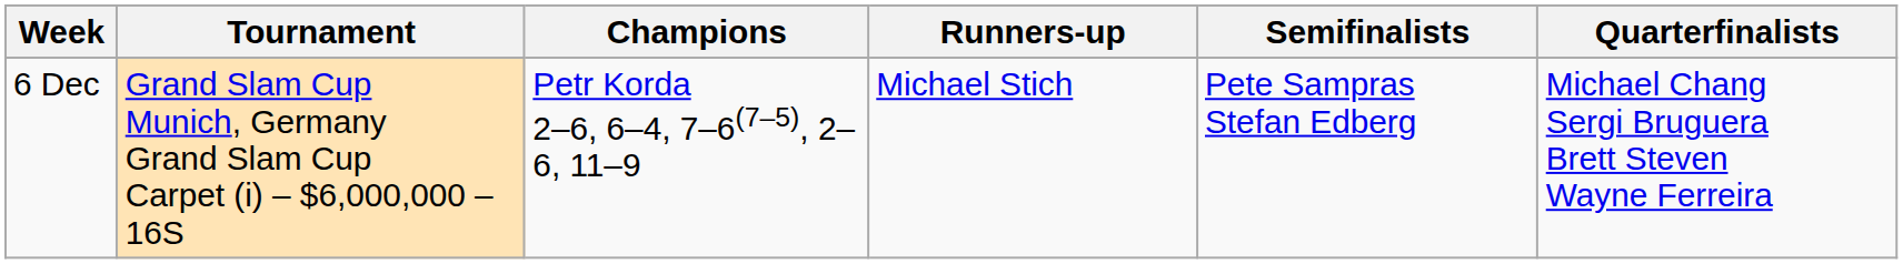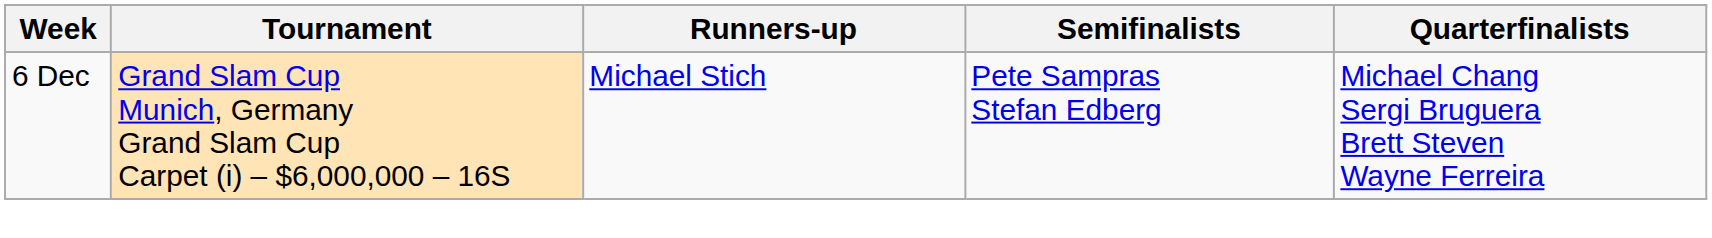- column: Champions | Petr Korda 2–6, 6–4, 7–6(7–5), 2–6, 11–9
